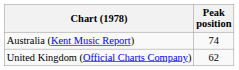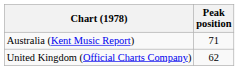Australia (Kent Music Report) | Peak position: 74 -> 71
